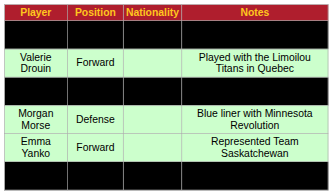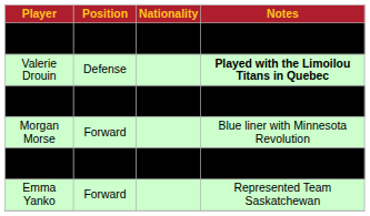Valerie Drouin | Position: Forward -> Defense
Valerie Drouin | Notes: normal -> bold
Morgan Morse | Position: Defense -> Forward
rows swapped: Maddie Rooney <-> Emma Yanko
